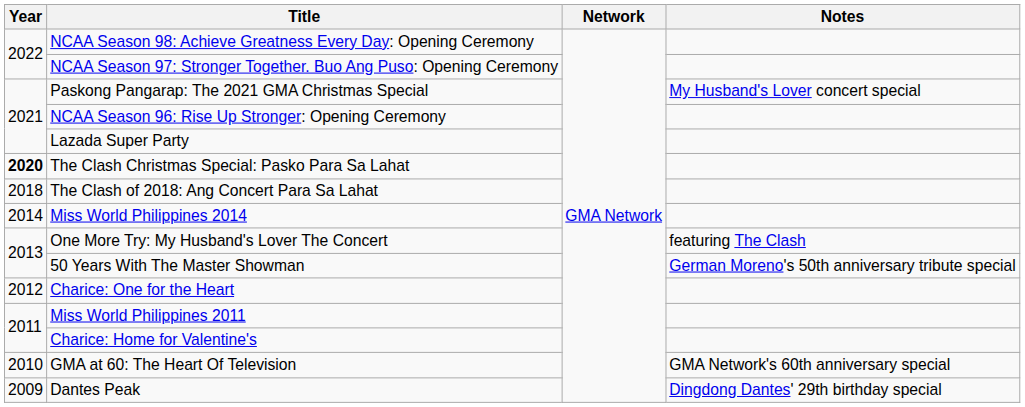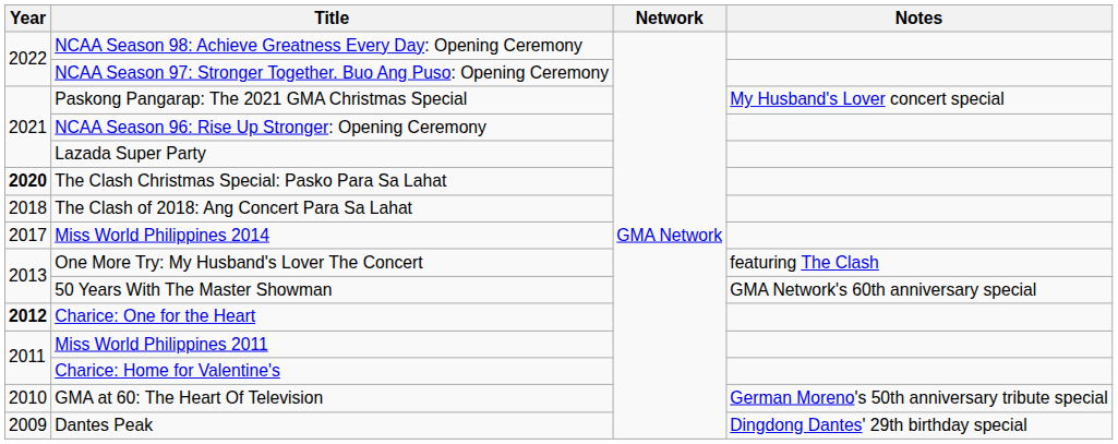Miss World Philippines 2014 | Year: 2014 -> 2017
50 Years With The Master Showman | Notes: German Moreno's 50th anniversary tribute special -> GMA Network's 60th anniversary special
Charice: One for the Heart | Year: normal -> bold
GMA at 60: The Heart Of Television | Notes: GMA Network's 60th anniversary special -> German Moreno's 50th anniversary tribute special
